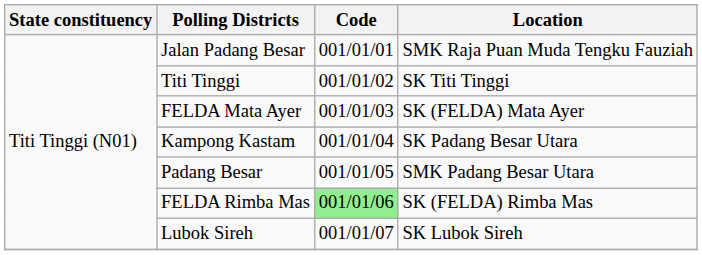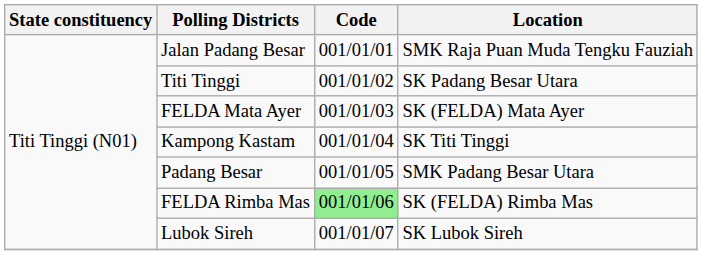Titi Tinggi | Location: SK Titi Tinggi -> SK Padang Besar Utara
Kampong Kastam | Location: SK Padang Besar Utara -> SK Titi Tinggi
